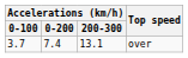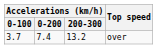over | Accelerations (km/h) / 200-300: 13.1 -> 13.2
